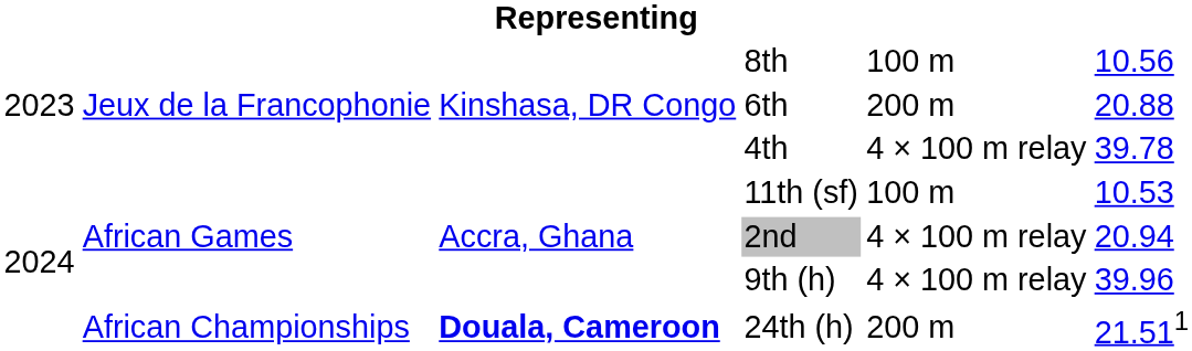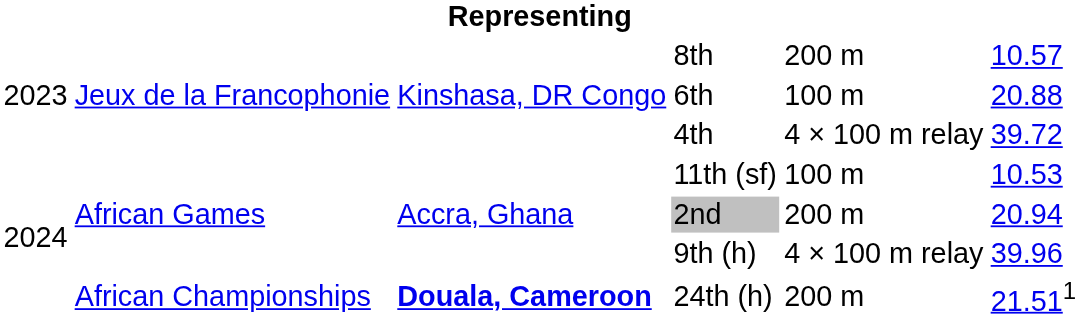8th | column 5: 100 m -> 200 m
8th | column 6: 10.56 -> 10.57
6th | column 5: 200 m -> 100 m
4th | column 6: 39.78 -> 39.72
2nd | column 5: 4 × 100 m relay -> 200 m
